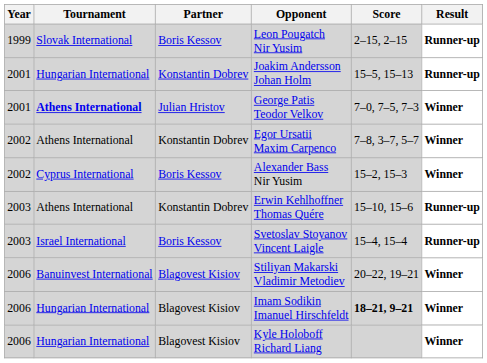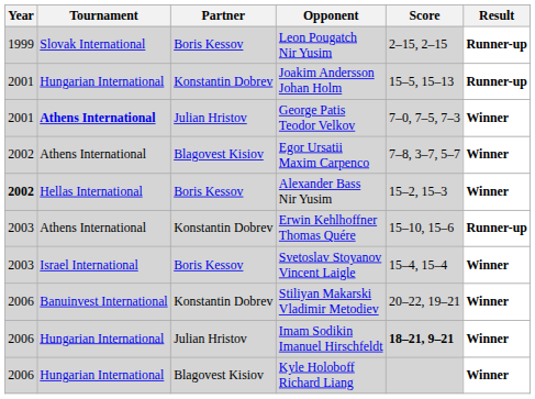Egor Ursatii Maxim Carpenco | Partner: Konstantin Dobrev -> Blagovest Kisiov
Alexander Bass Nir Yusim | Year: normal -> bold
Alexander Bass Nir Yusim | Tournament: Cyprus International -> Hellas International
Svetoslav Stoyanov Vincent Laigle | Result: Runner-up -> Winner
Stiliyan Makarski Vladimir Metodiev | Partner: Blagovest Kisiov -> Konstantin Dobrev
Imam Sodikin Imanuel Hirschfeldt | Partner: Blagovest Kisiov -> Julian Hristov
